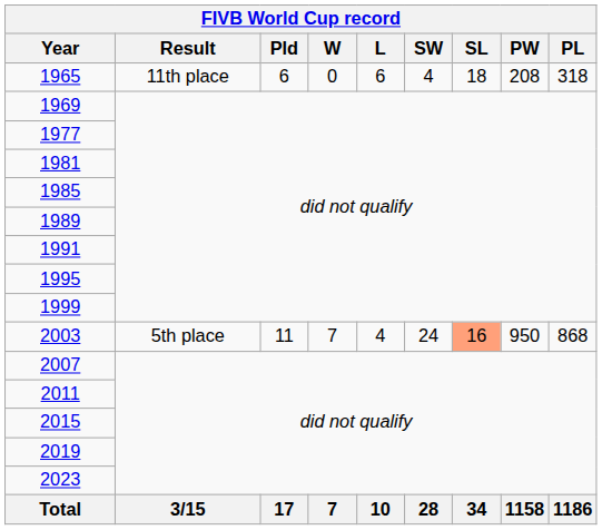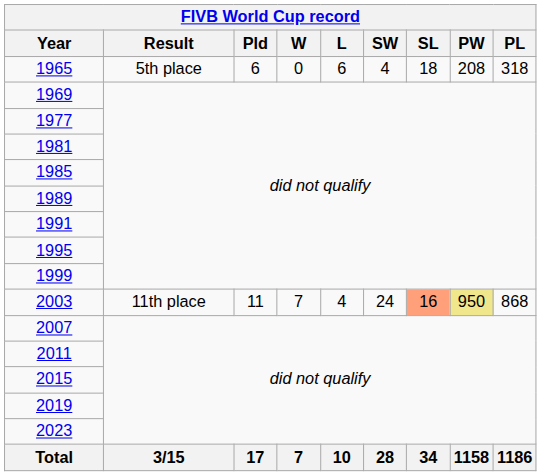1965 | Result: 11th place -> 5th place
2003 | Result: 5th place -> 11th place
2003 | PW: no background -> khaki background
